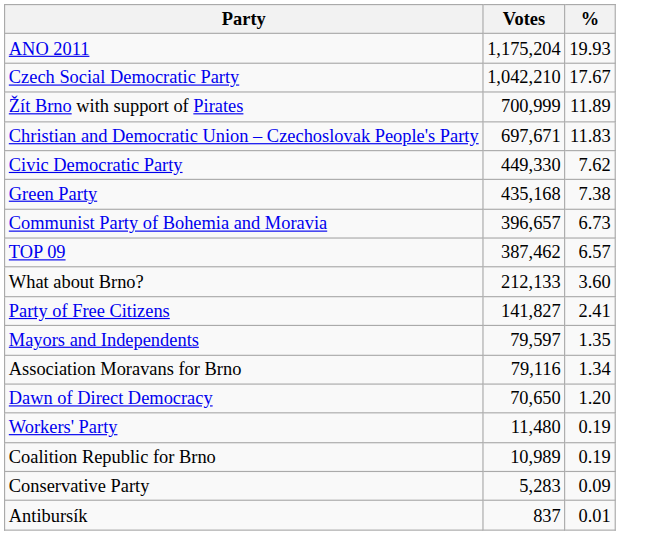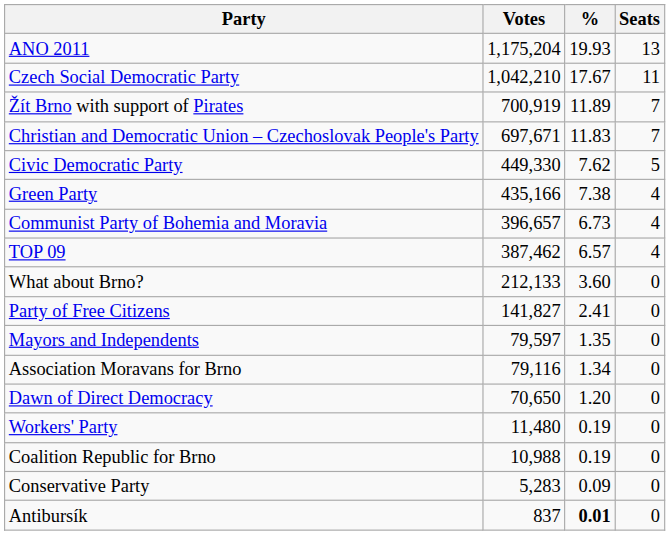+ column: Seats | 13 | 11 | 7 | 7 | 5 | 4 | 4 | 4 | 0 | 0 | 0 | 0 | 0 | 0 | 0 | 0 | 0
Žít Brno with support of Pirates | Votes: 700,999 -> 700,919
Green Party | Votes: 435,168 -> 435,166
Coalition Republic for Brno | Votes: 10,989 -> 10,988
Antibursík | %: normal -> bold
